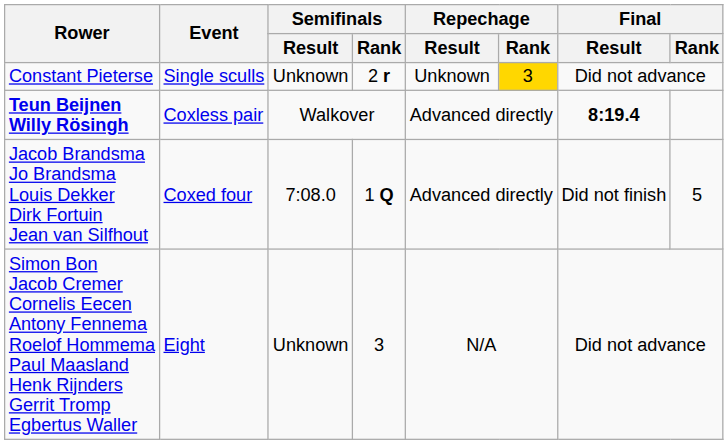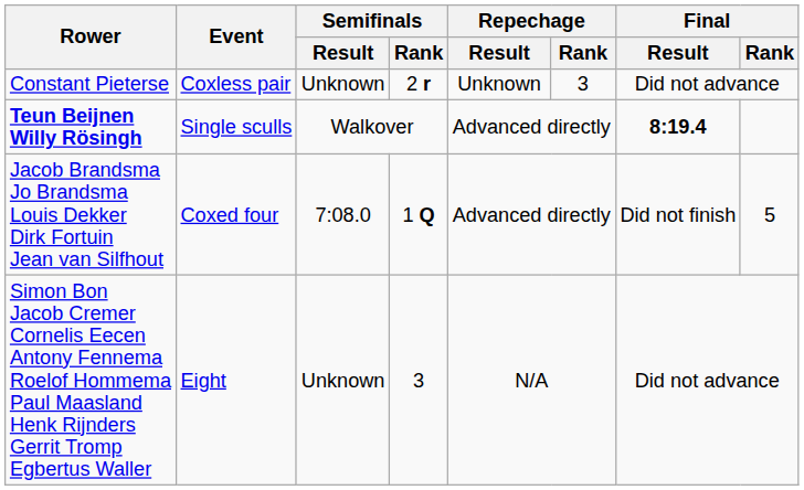Constant Pieterse | Event: Single sculls -> Coxless pair
Constant Pieterse | Repechage / Rank: gold background -> no background
Teun Beijnen Willy Rösingh | Event: Coxless pair -> Single sculls
